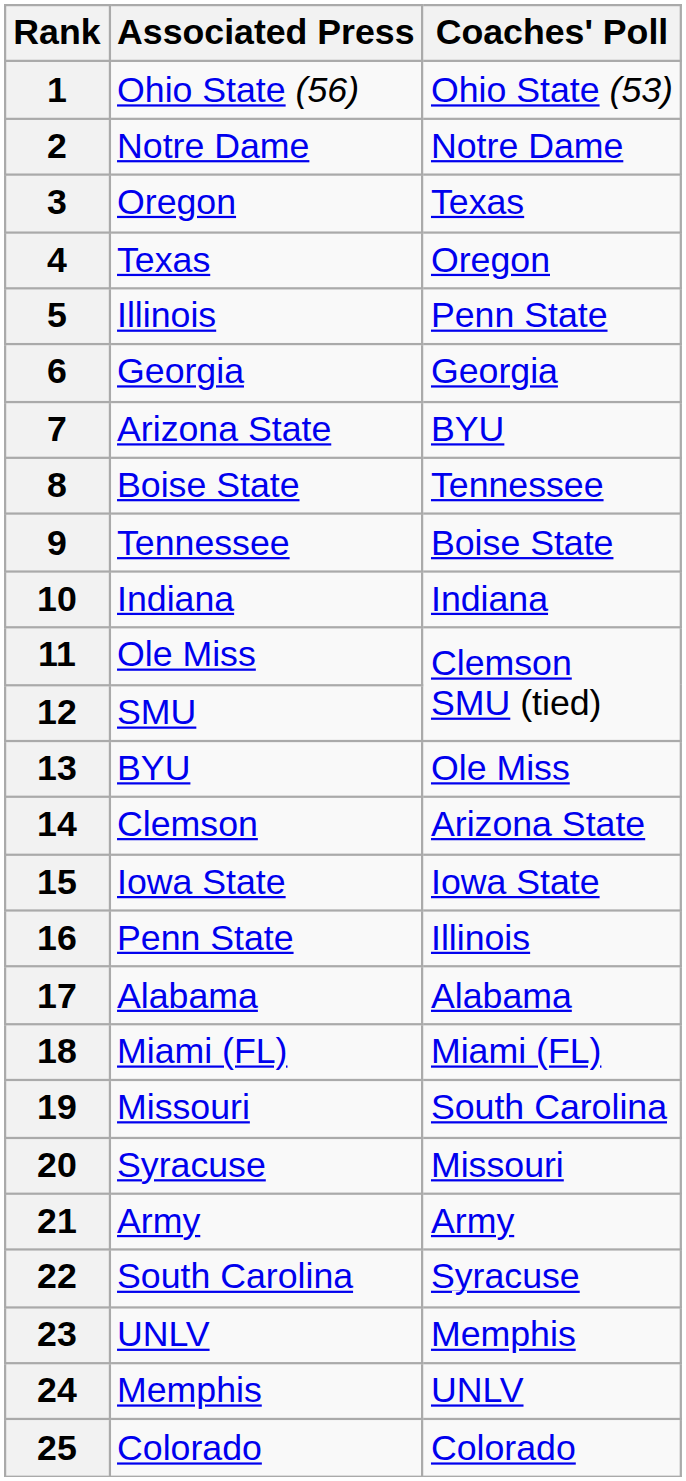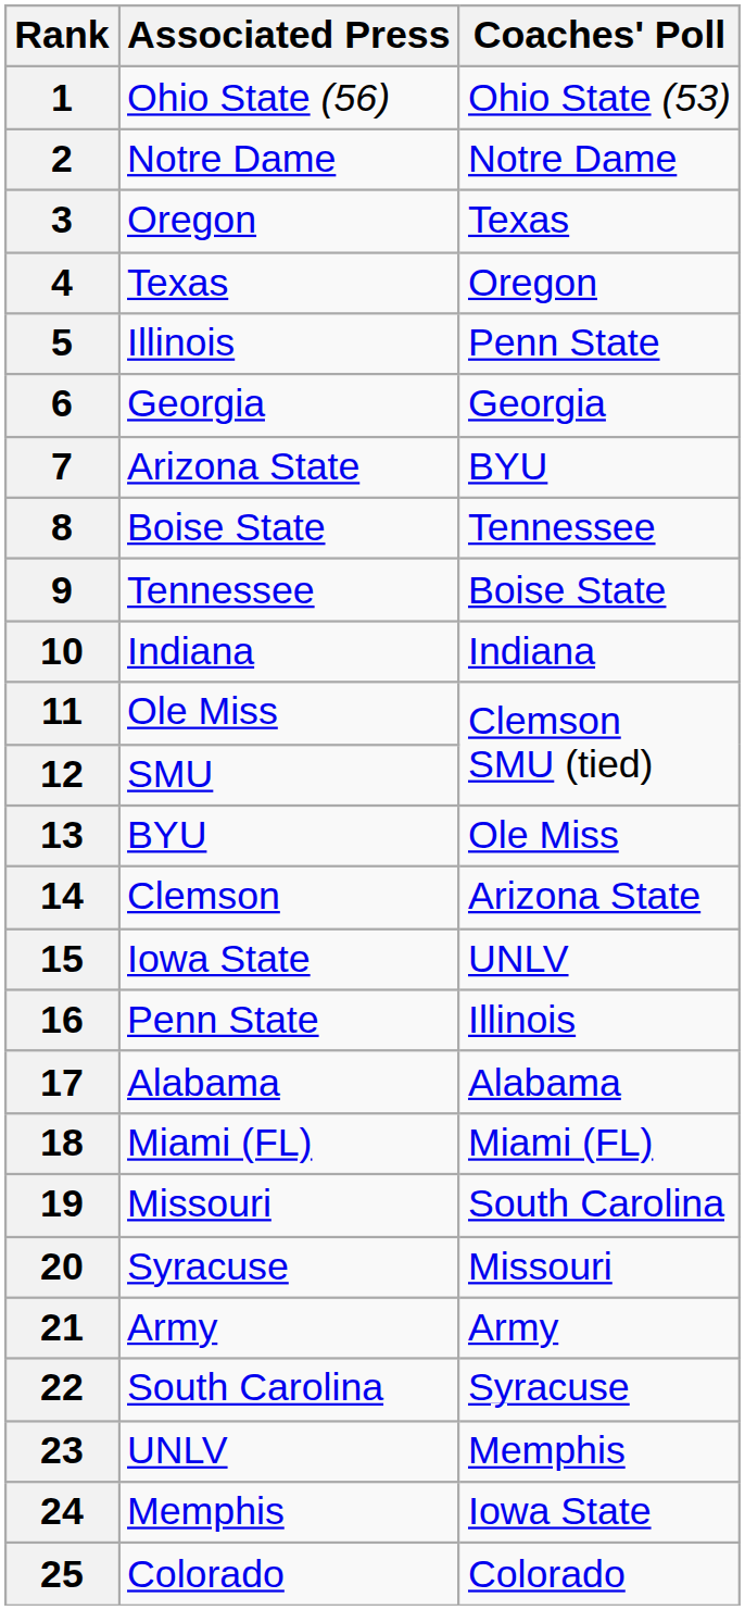15 | Coaches' Poll: Iowa State -> UNLV
24 | Coaches' Poll: UNLV -> Iowa State
